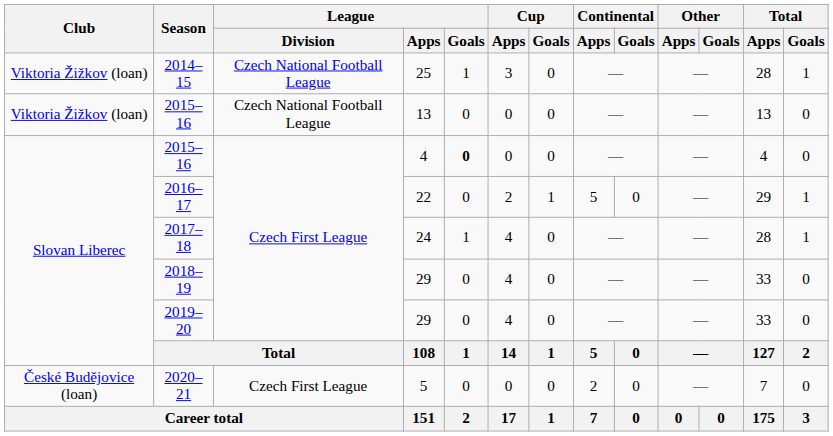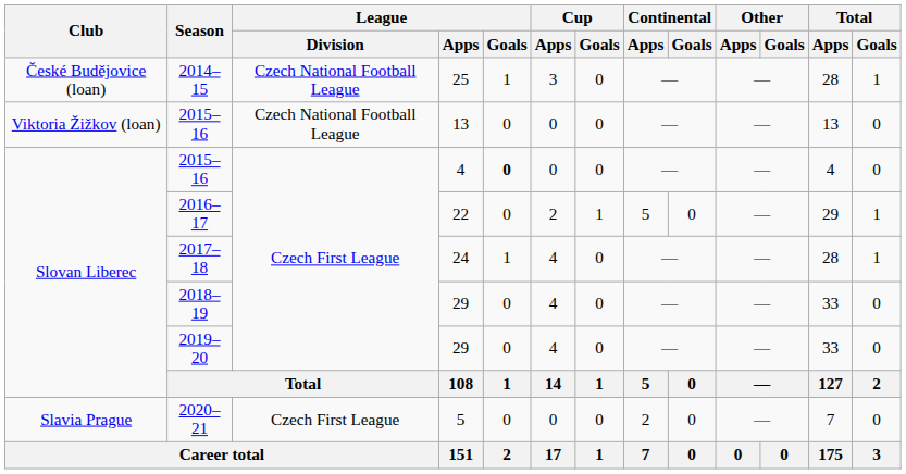2014–15 | Club: Viktoria Žižkov (loan) -> České Budějovice (loan)
2020–21 | Club: České Budějovice (loan) -> Slavia Prague
